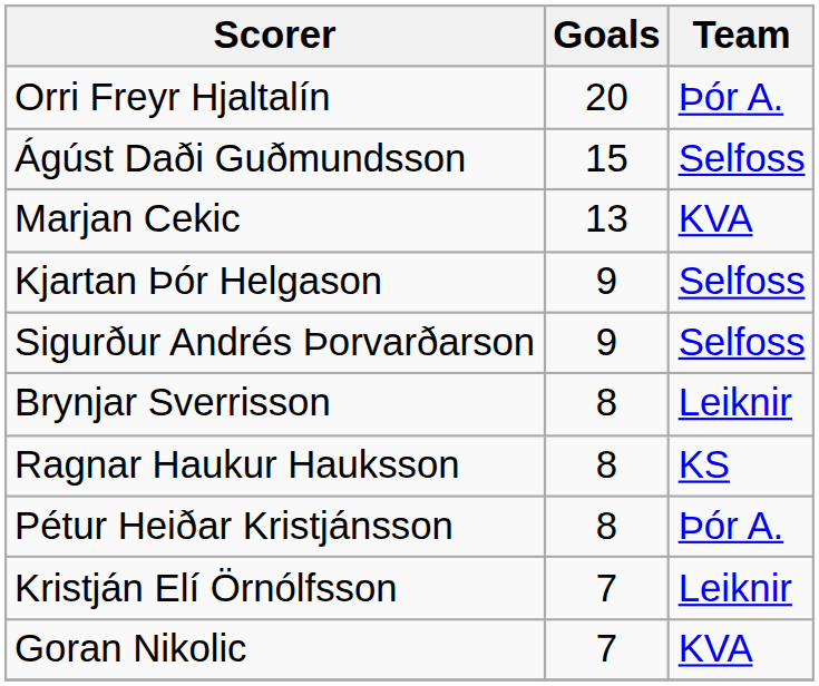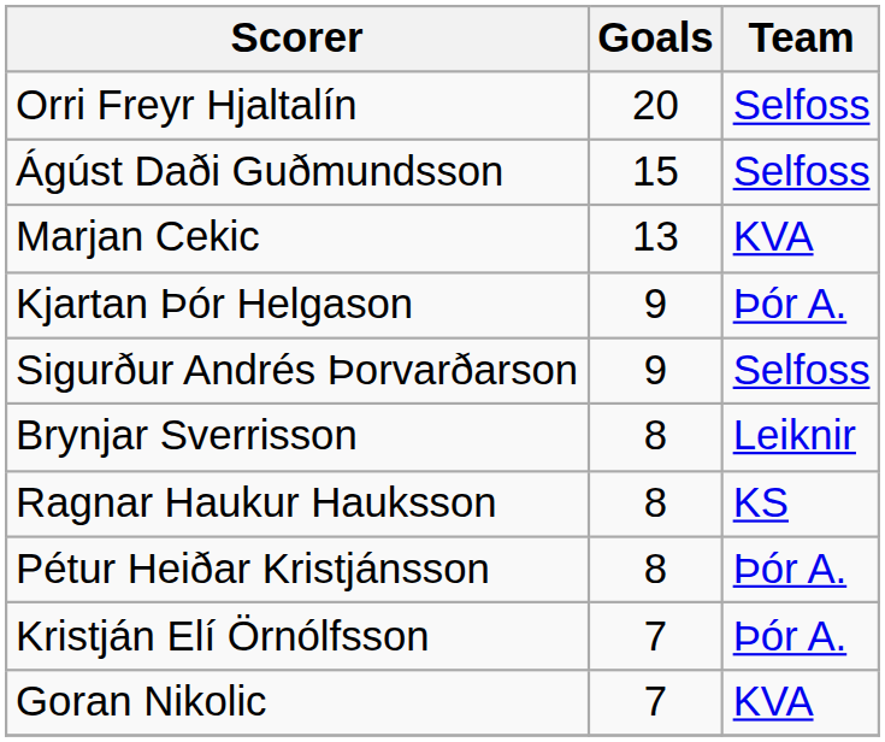Orri Freyr Hjaltalín | Team: Þór A. -> Selfoss
Kjartan Þór Helgason | Team: Selfoss -> Þór A.
Kristján Elí Örnólfsson | Team: Leiknir -> Þór A.
